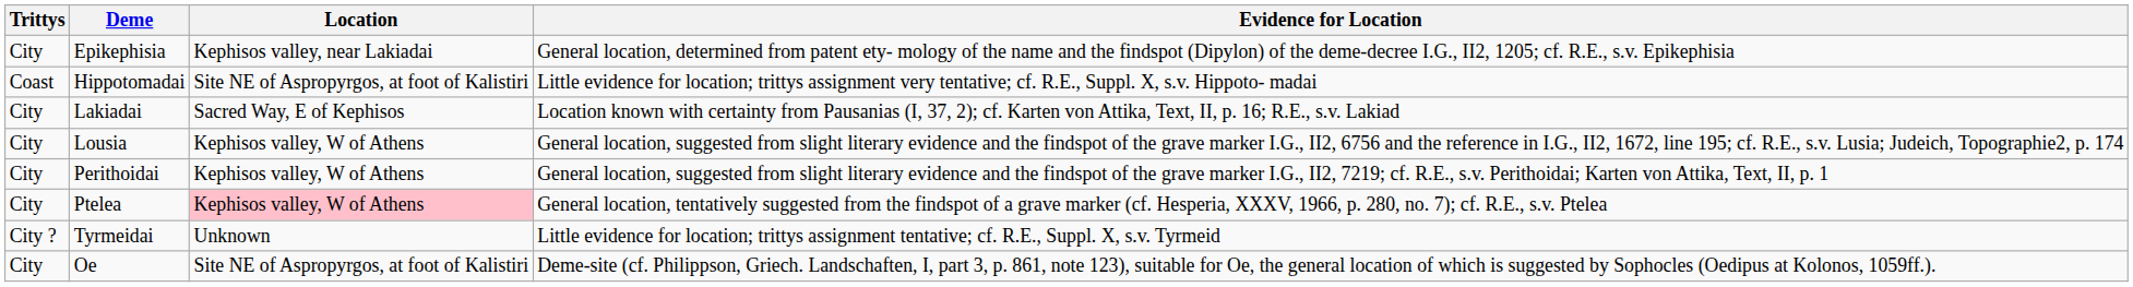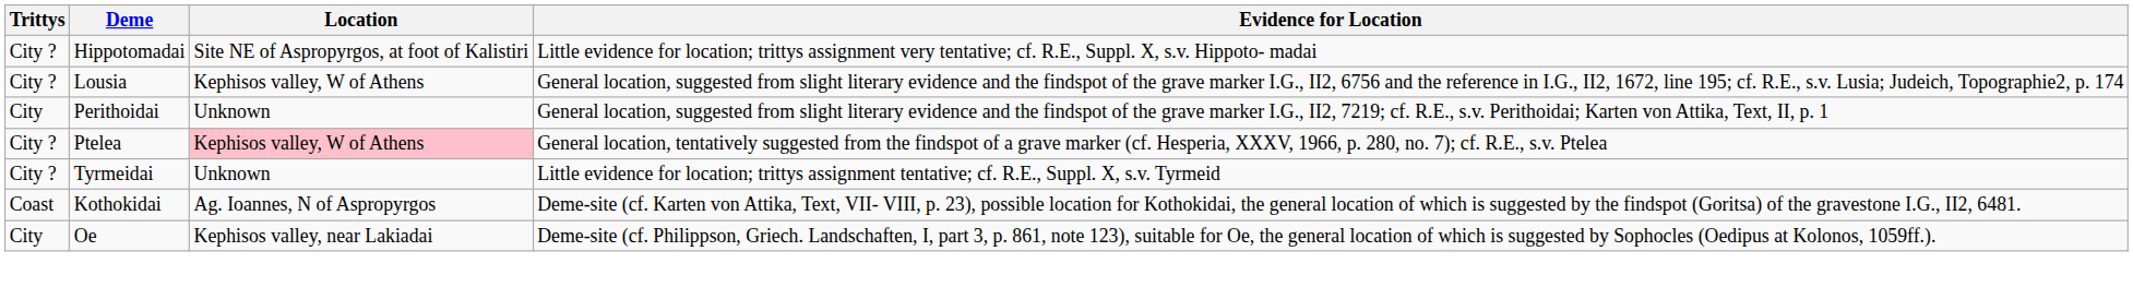- row: City | Epikephisia | Kephisos valley, near Lakiadai | General location, determined from patent ety- mology of the name and the findspot (Dipylon) of the deme-decree I.G., II2, 1205; cf. R.E., s.v. Epikephisia
Hippotomadai | Trittys: Coast -> City ?
- row: City | Lakiadai | Sacred Way, E of Kephisos | Location known with certainty from Pausanias (I, 37, 2); cf. Karten von Attika, Text, II, p. 16; R.E., s.v. Lakiad
Lousia | Trittys: City -> City ?
Perithoidai | Location: Kephisos valley, W of Athens -> Unknown
Ptelea | Trittys: City -> City ?
+ row: Coast | Kothokidai | Ag. Ioannes, N of Aspropyrgos | Deme-site (cf. Karten von Attika, Text, VII- VIII, p. 23), possible location for Kothokidai, the general location of which is suggested by the findspot (Goritsa) of the gravestone I.G., II2, 6481.
Oe | Location: Site NE of Aspropyrgos, at foot of Kalistiri -> Kephisos valley, near Lakiadai
